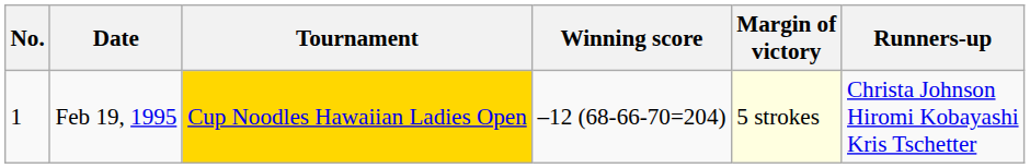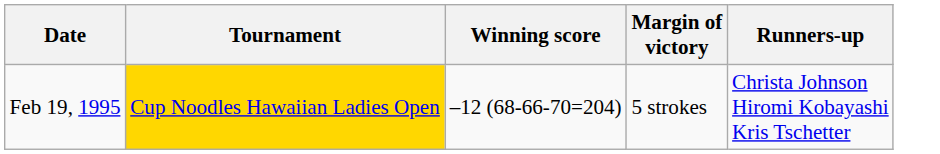- column: No. | 1
Feb 19, 1995 | Margin of victory: lightyellow background -> no background
